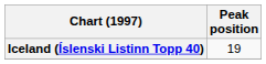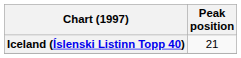Iceland (Íslenski Listinn Topp 40) | Peak position: 19 -> 21
